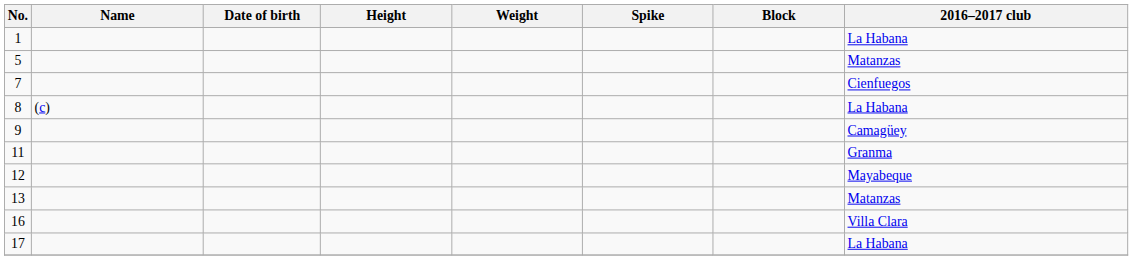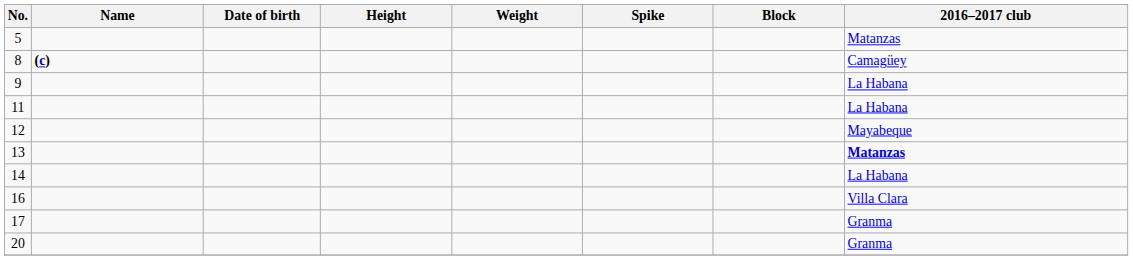- row: 1 | La Habana
- row: 7 | Cienfuegos
8 | Name: normal -> bold
8 | 2016–2017 club: La Habana -> Camagüey
9 | 2016–2017 club: Camagüey -> La Habana
11 | 2016–2017 club: Granma -> La Habana
13 | 2016–2017 club: normal -> bold
+ row: 14 | La Habana
17 | 2016–2017 club: La Habana -> Granma
+ row: 20 | Granma
